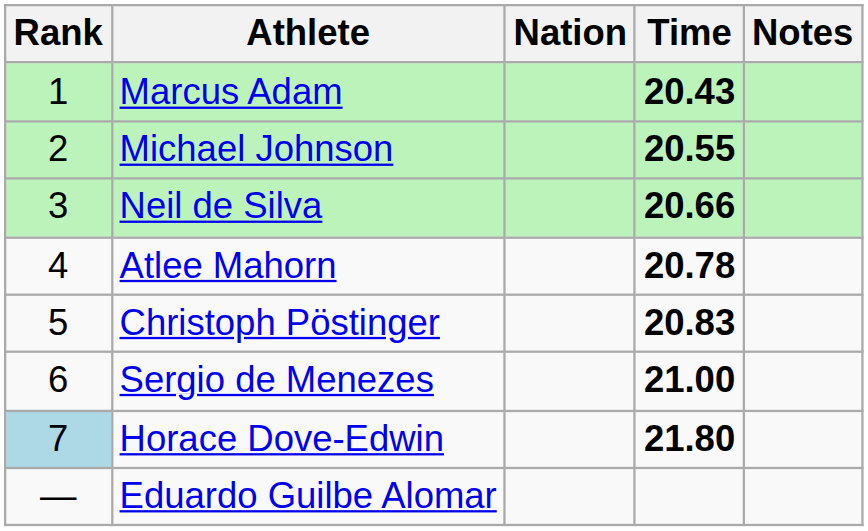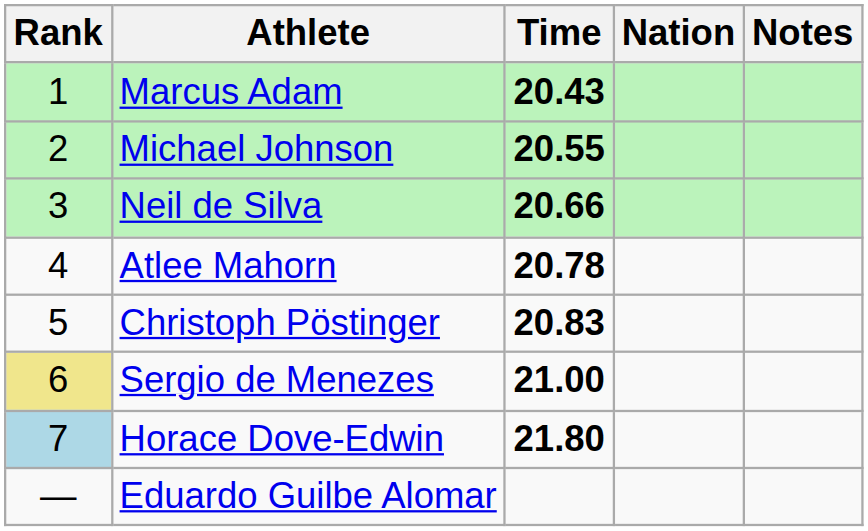columns swapped: Nation <-> Time
Sergio de Menezes | Rank: no background -> khaki background
